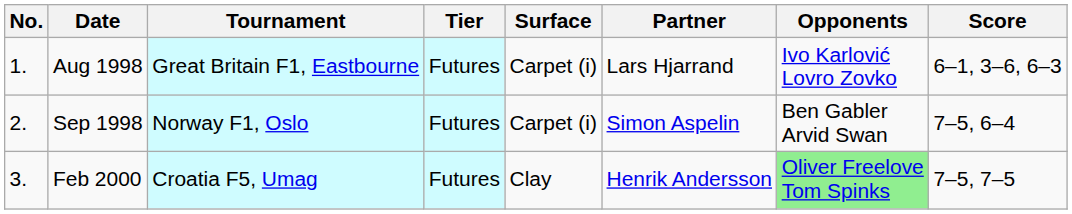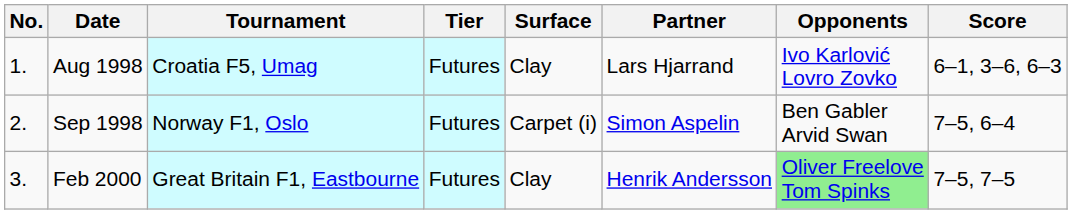Aug 1998 | Tournament: Great Britain F1, Eastbourne -> Croatia F5, Umag
Aug 1998 | Surface: Carpet (i) -> Clay
Feb 2000 | Tournament: Croatia F5, Umag -> Great Britain F1, Eastbourne
